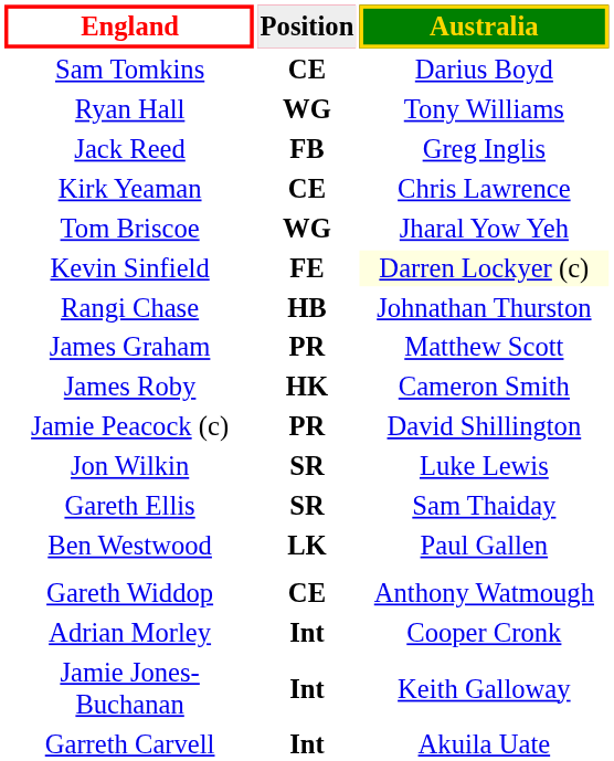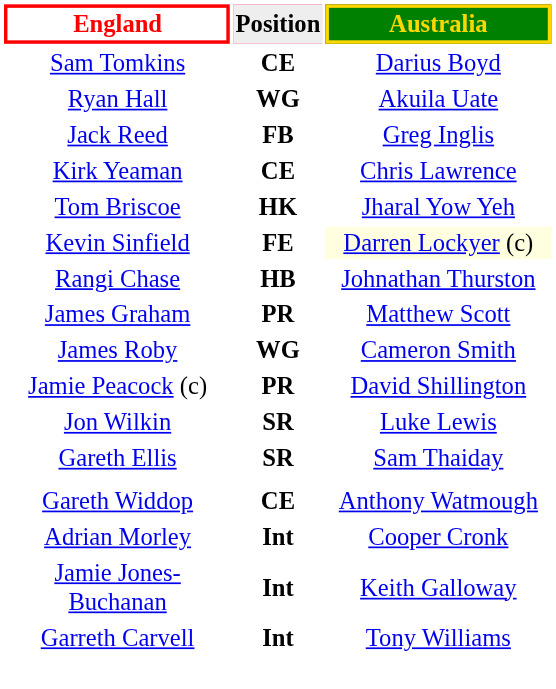Ryan Hall | Australia: Tony Williams -> Akuila Uate
Tom Briscoe | Position: WG -> HK
James Roby | Position: HK -> WG
- row: Ben Westwood | LK | Paul Gallen
Garreth Carvell | Australia: Akuila Uate -> Tony Williams
